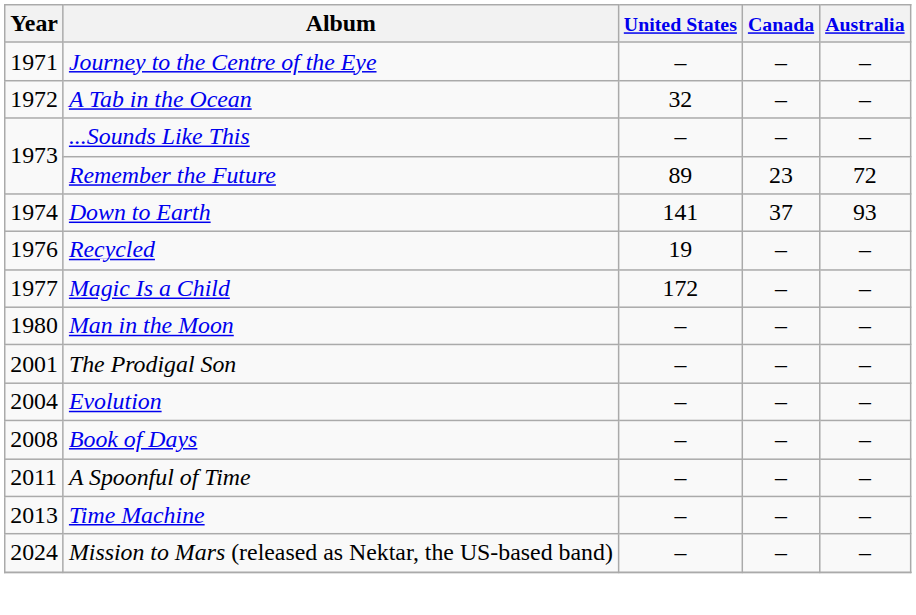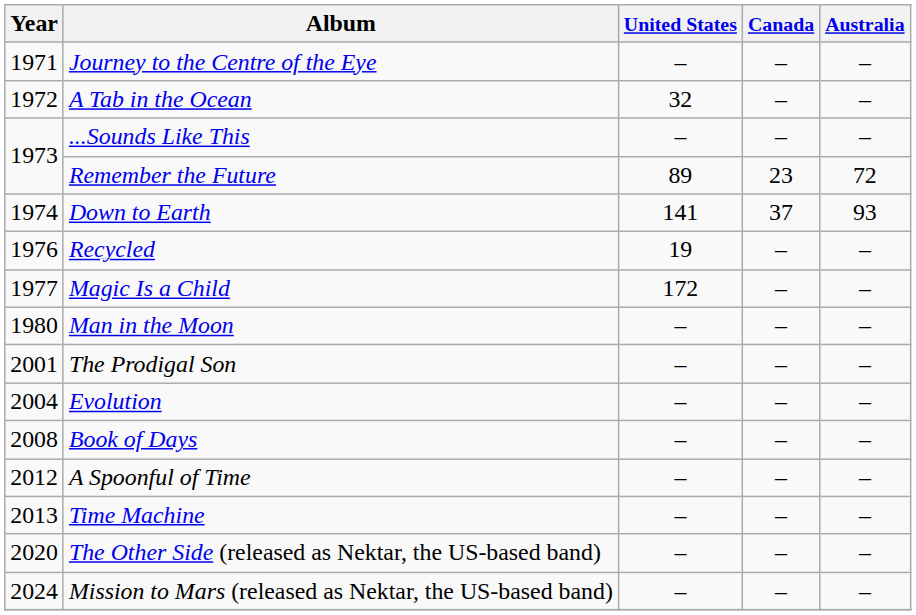A Spoonful of Time | Year: 2011 -> 2012
+ row: 2020 | The Other Side (released as Nektar, the US-based band) | – | – | –
